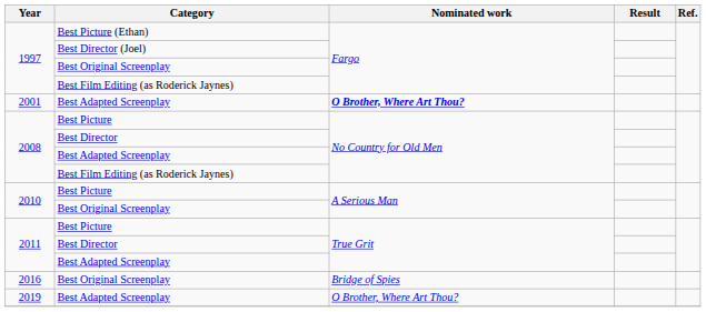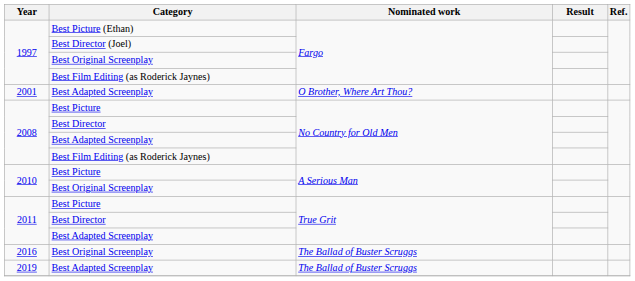2001 | Nominated work: bold -> normal
2016 | Nominated work: Bridge of Spies -> The Ballad of Buster Scruggs
2019 | Nominated work: O Brother, Where Art Thou? -> The Ballad of Buster Scruggs
